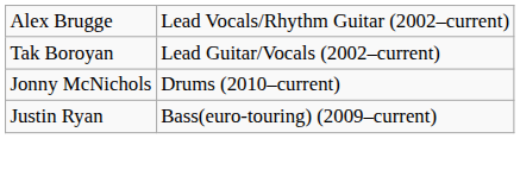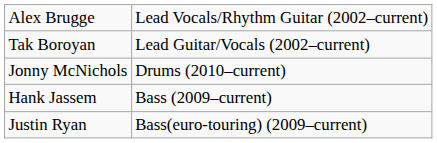+ row: Hank Jassem | Bass (2009–current)
